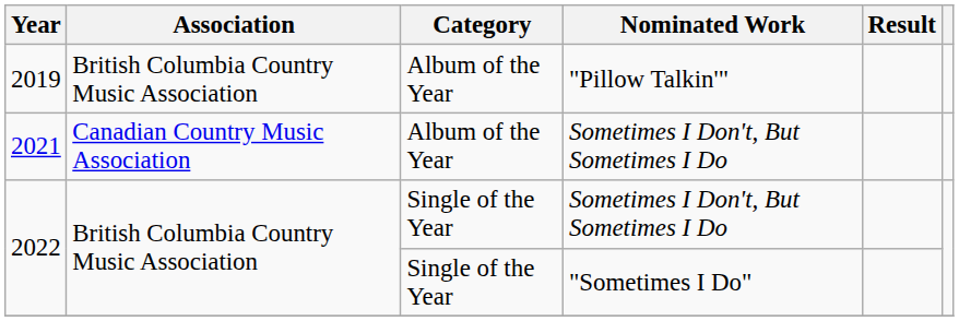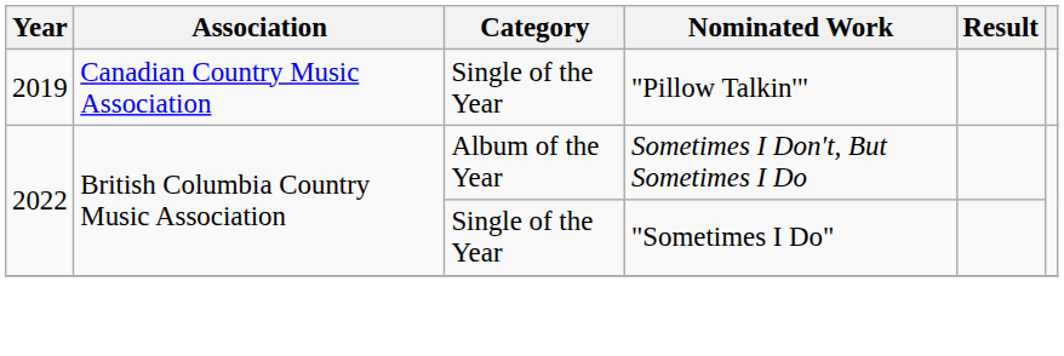2019 | Association: British Columbia Country Music Association -> Canadian Country Music Association
2019 | Category: Album of the Year -> Single of the Year
- row: 2021 | Canadian Country Music Association | Album of the Year | Sometimes I Don't, But Sometimes I Do
2022 / Sometimes I Don't, But Sometimes I Do | Category: Single of the Year -> Album of the Year
